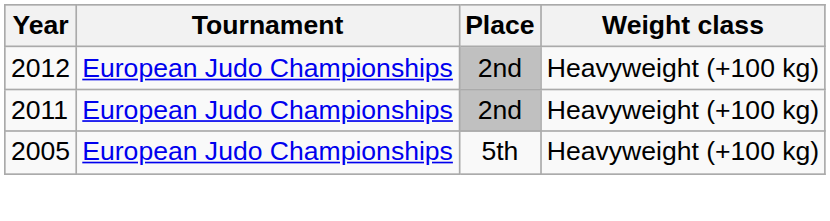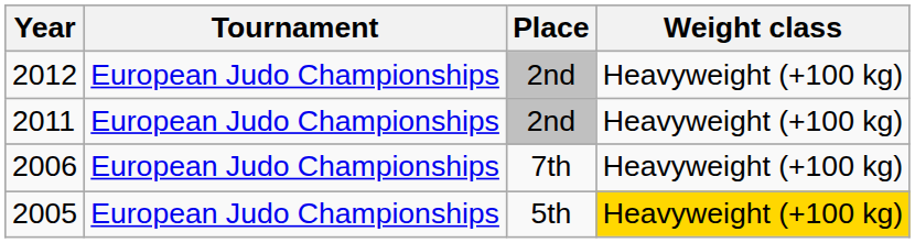+ row: 2006 | European Judo Championships | 7th | Heavyweight (+100 kg)
2005 | Weight class: no background -> gold background
